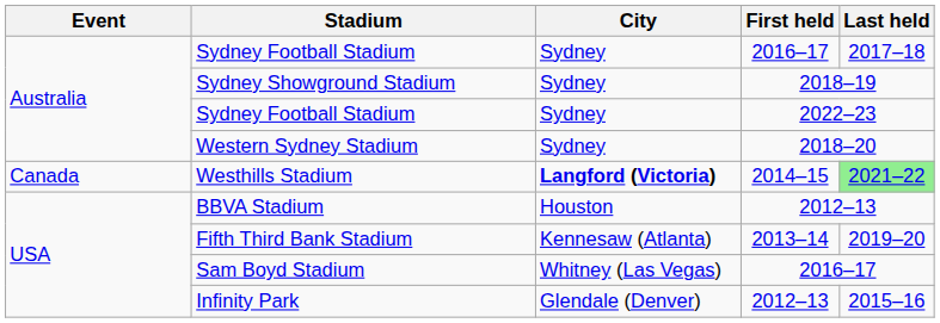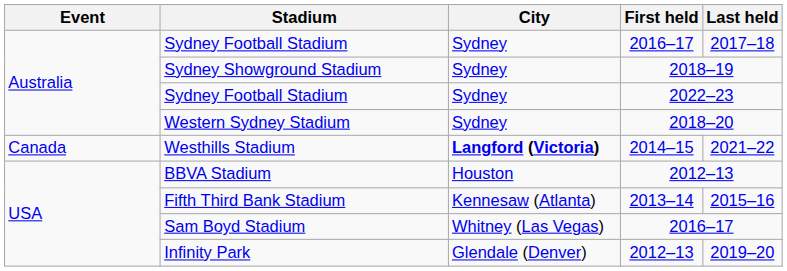Westhills Stadium | Last held: lightgreen background -> no background
Fifth Third Bank Stadium | Last held: 2019–20 -> 2015–16
Infinity Park | Last held: 2015–16 -> 2019–20
